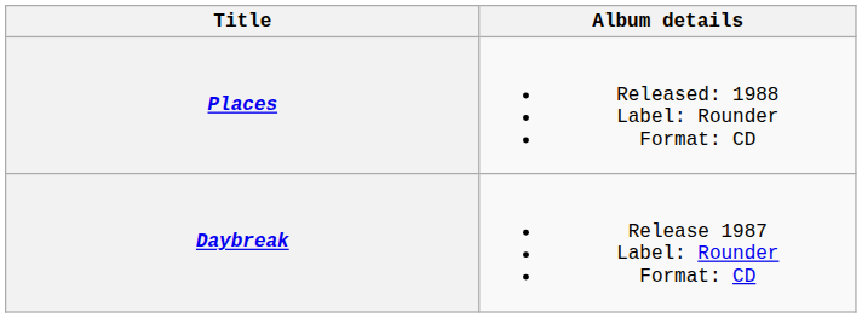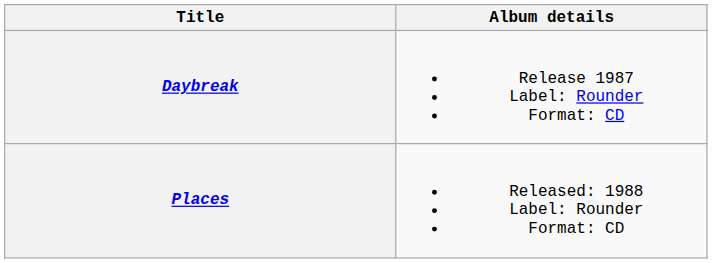rows swapped: Daybreak <-> Places
